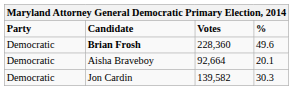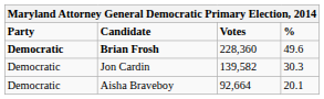Brian Frosh | Party: normal -> bold
rows swapped: Jon Cardin <-> Aisha Braveboy
